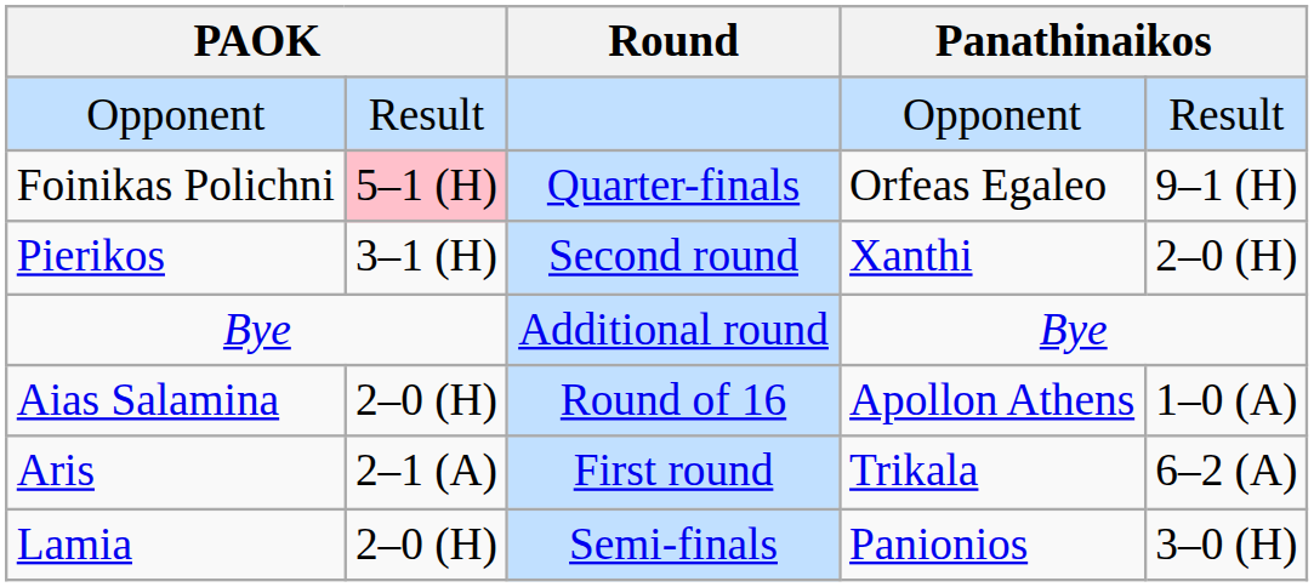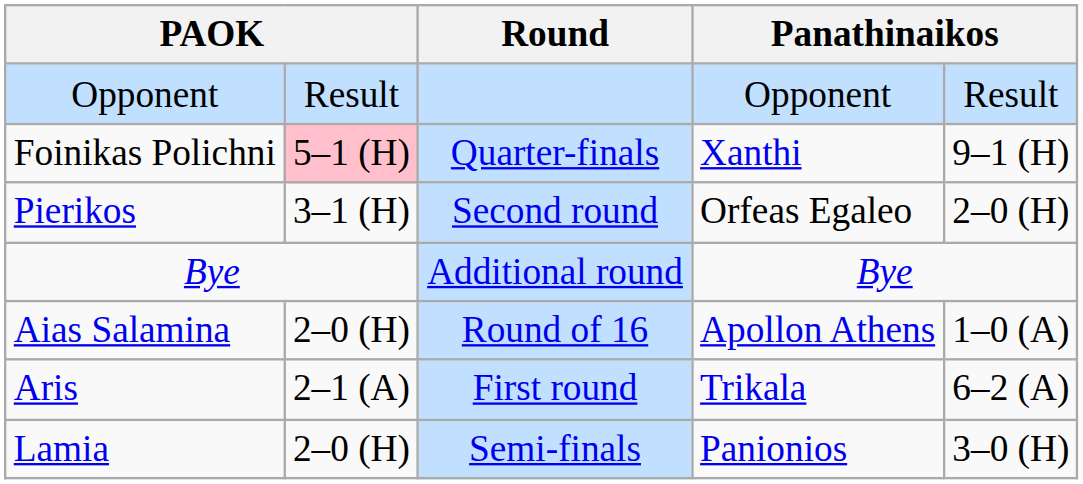Foinikas Polichni | column 4: Orfeas Egaleo -> Xanthi
Pierikos | column 4: Xanthi -> Orfeas Egaleo
